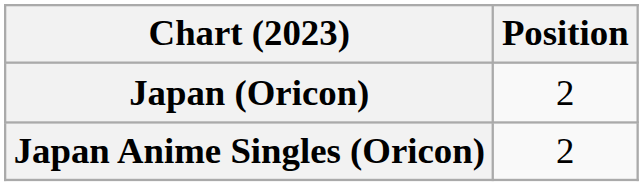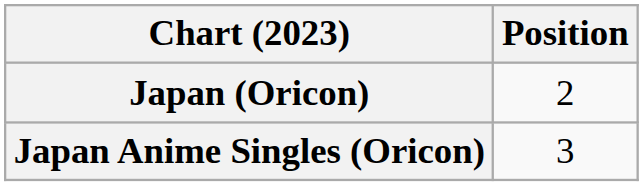Japan Anime Singles (Oricon) | Position: 2 -> 3
